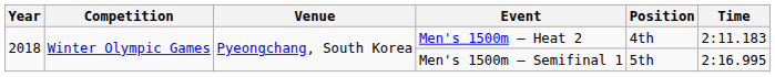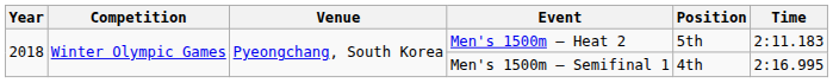Men's 1500m – Heat 2 | Position: 4th -> 5th
Men's 1500m – Semifinal 1 | Position: 5th -> 4th
